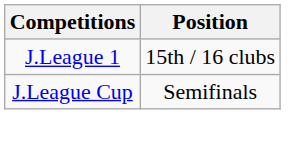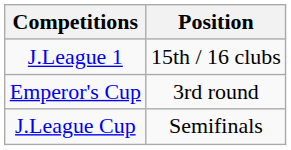+ row: Emperor's Cup | 3rd round
